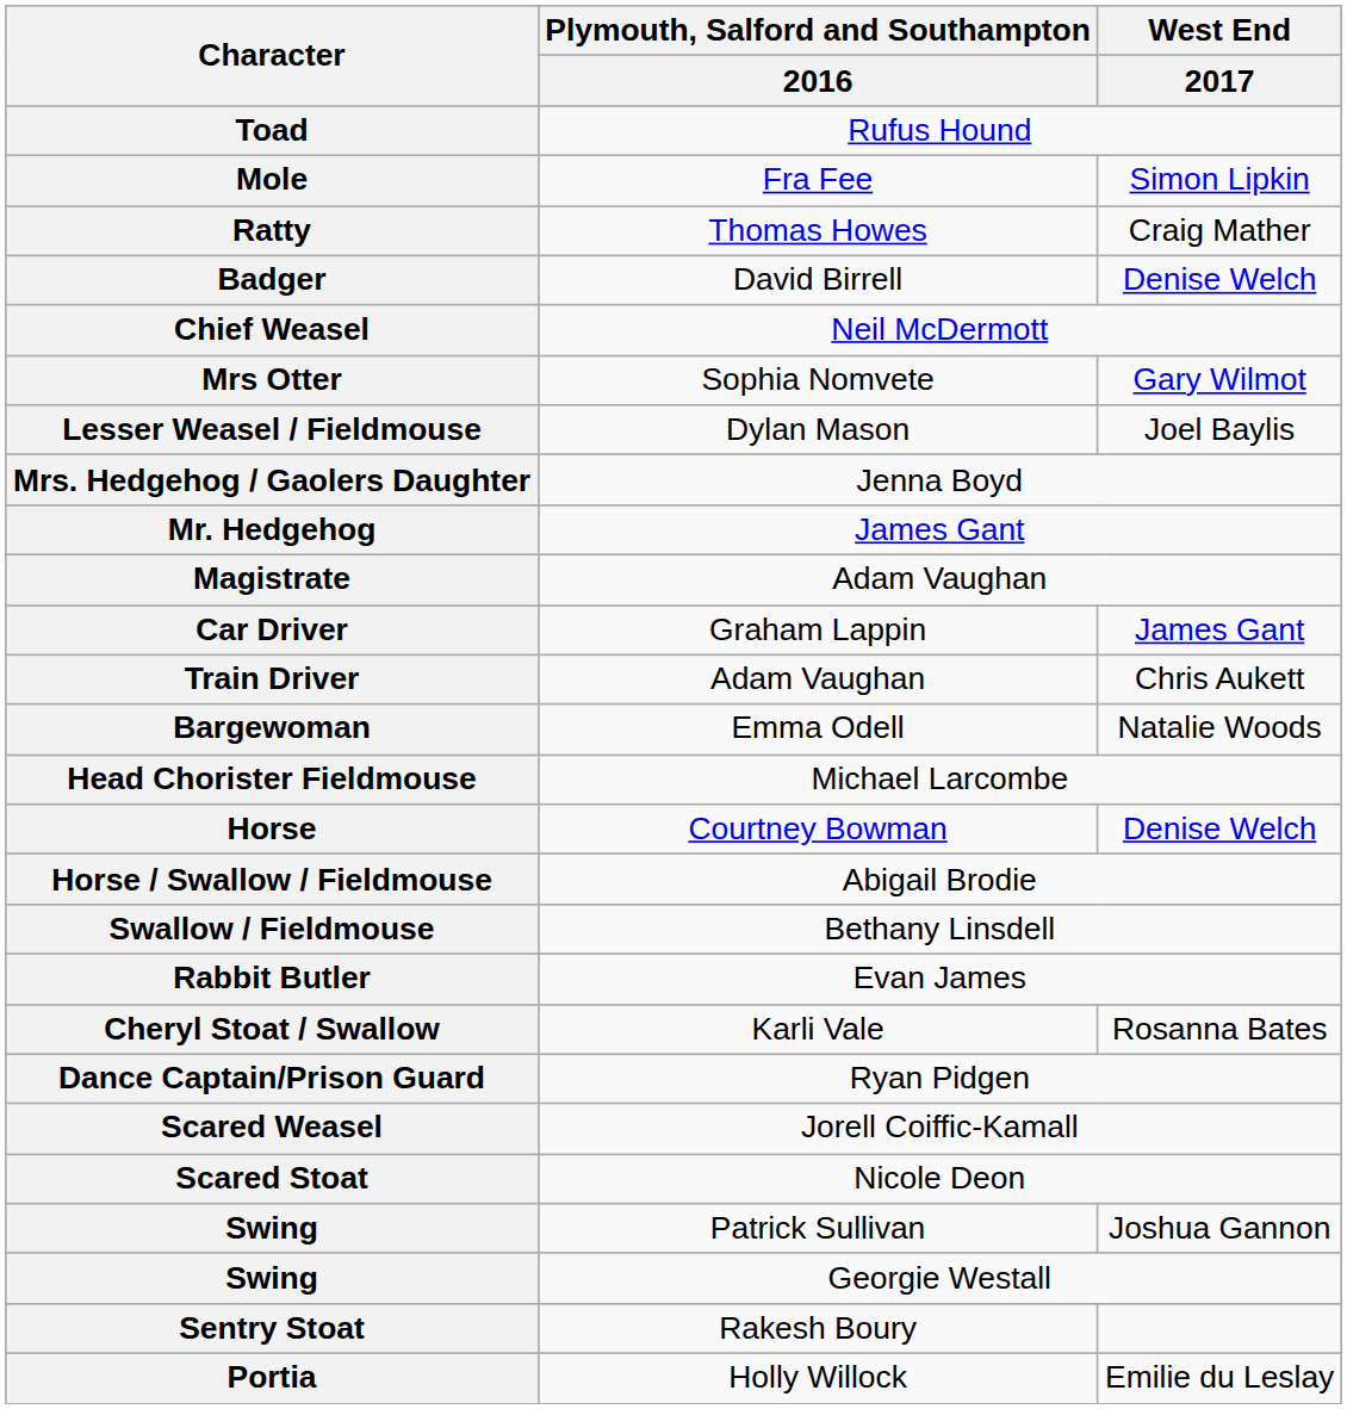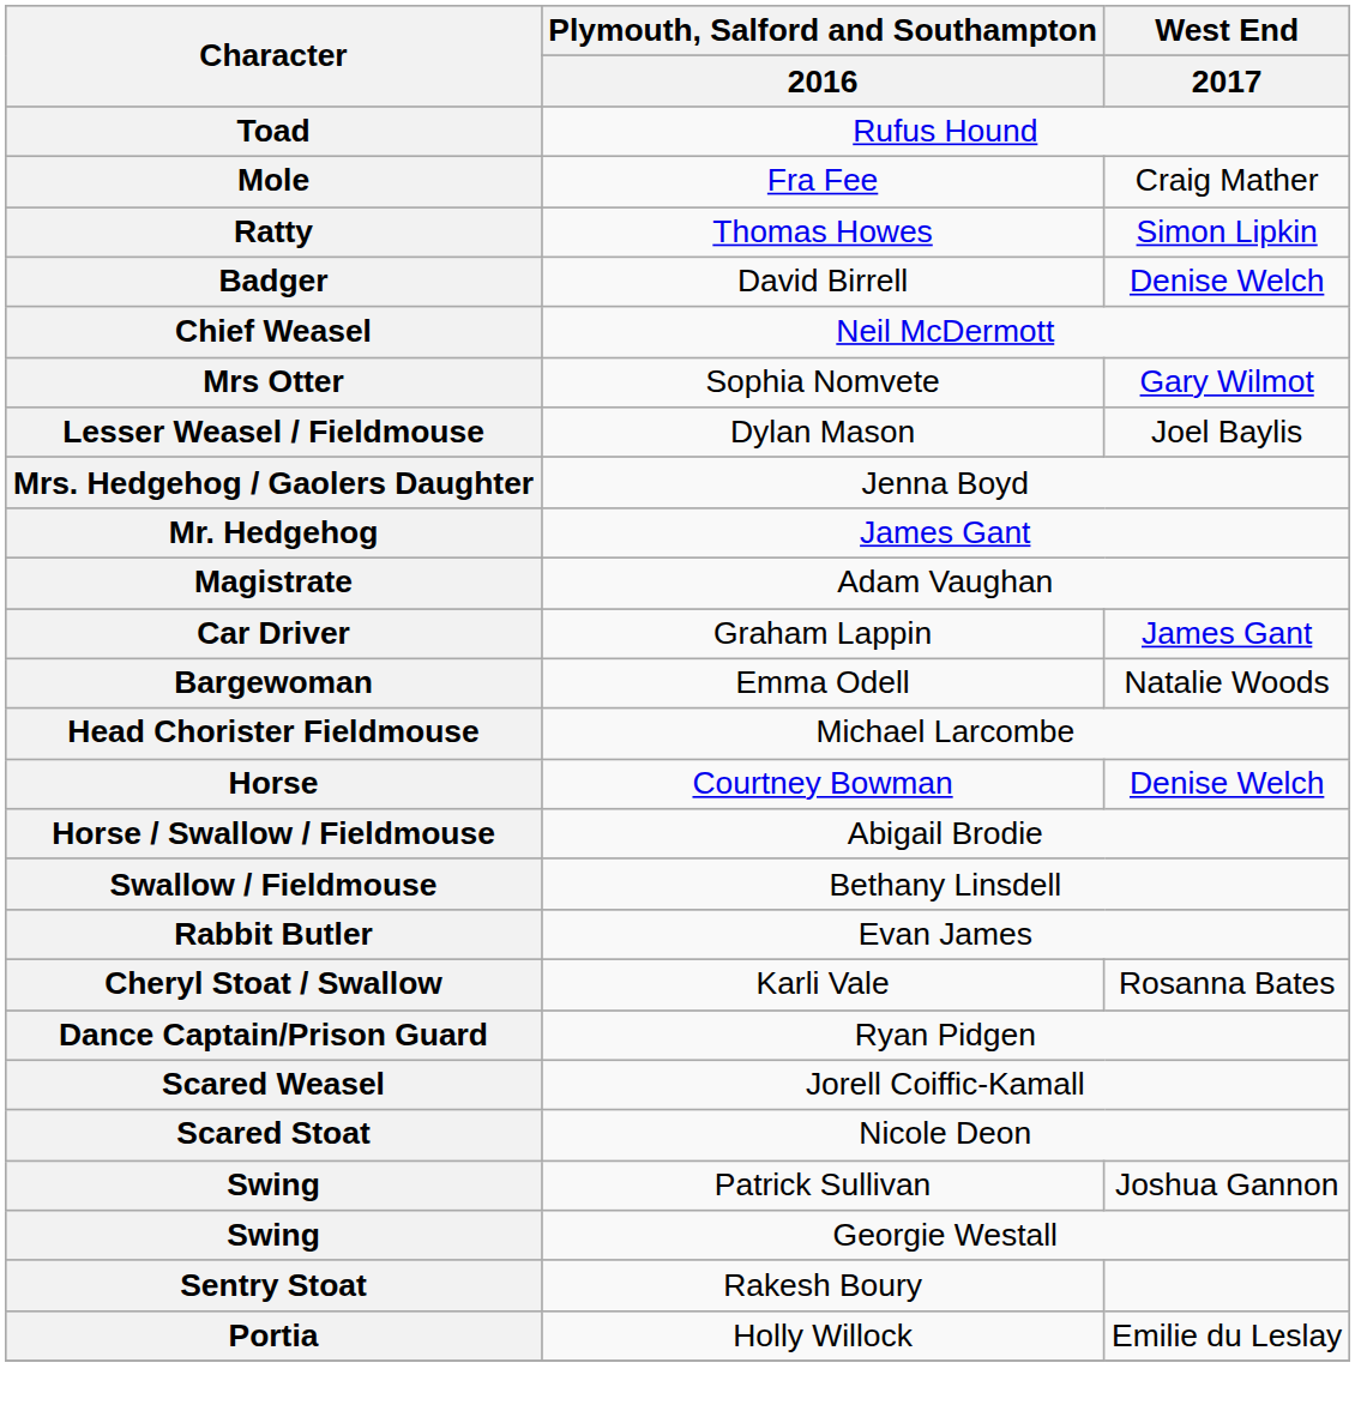Mole | West End / 2017: Simon Lipkin -> Craig Mather
Ratty | West End / 2017: Craig Mather -> Simon Lipkin
- row: Train Driver | Adam Vaughan | Chris Aukett
